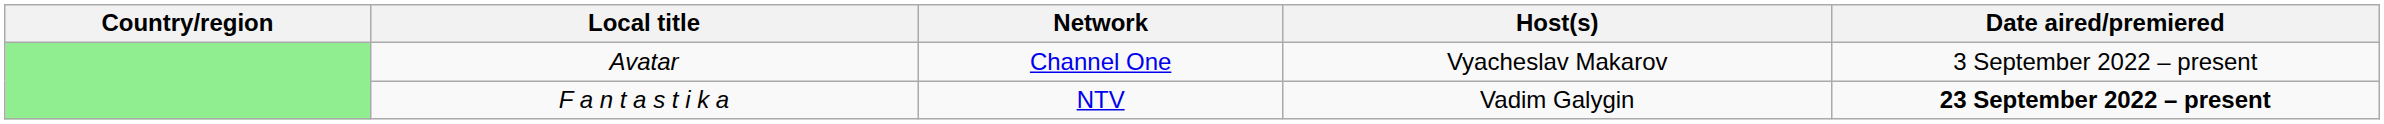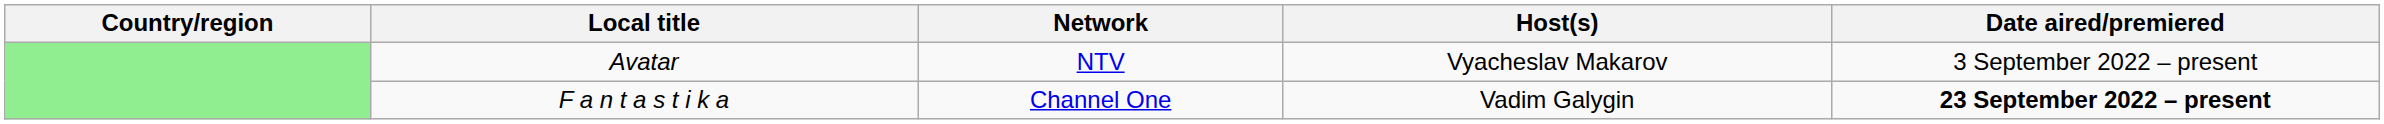Avatar | Network: Channel One -> NTV
F a n t a s t i k a | Network: NTV -> Channel One
